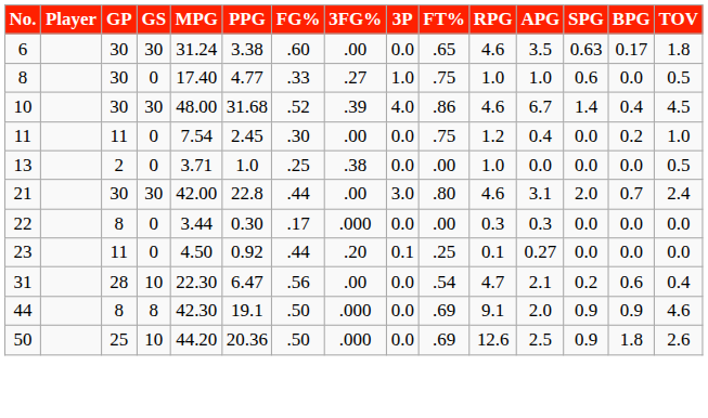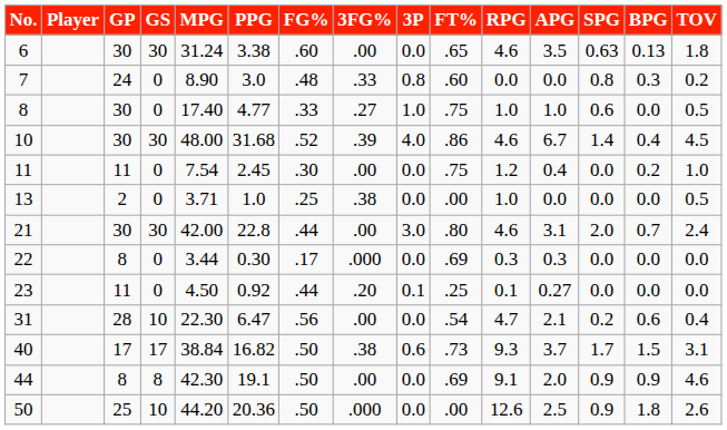6 | BPG: 0.17 -> 0.13
+ row: 7 | 24 | 0 | 8.90 | 3.0 | .48 | .33 | 0.8 | .60 | 0.0 | 0.0 | 0.8 | 0.3 | 0.2
22 | FT%: .00 -> .69
+ row: 40 | 17 | 17 | 38.84 | 16.82 | .50 | .38 | 0.6 | .73 | 9.3 | 3.7 | 1.7 | 1.5 | 3.1
44 | 3FG%: .000 -> .00
50 | FT%: .69 -> .00
